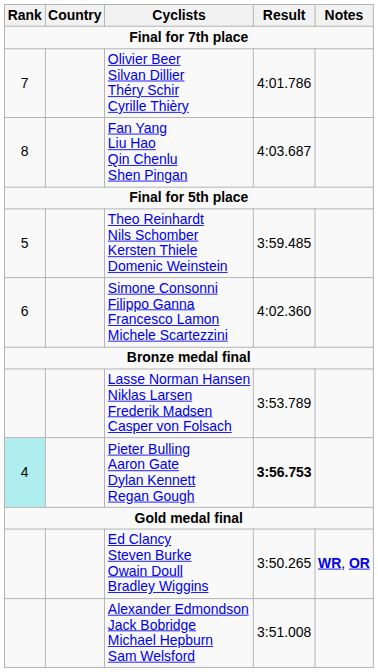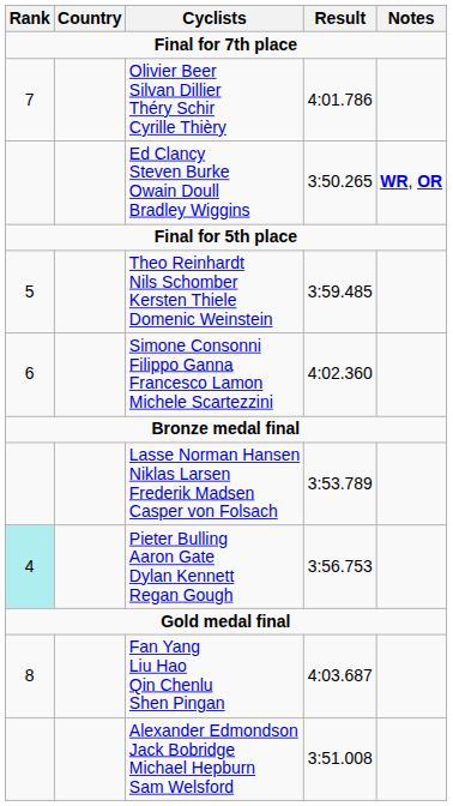rows swapped: Fan Yang Liu Hao Qin Chenlu Shen Pingan <-> Ed Clancy Steven Burke Owain Doull Bradley Wiggins
Pieter Bulling Aaron Gate Dylan Kennett Regan Gough | Result: bold -> normal
